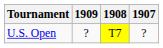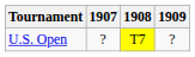columns swapped: 1907 <-> 1909
